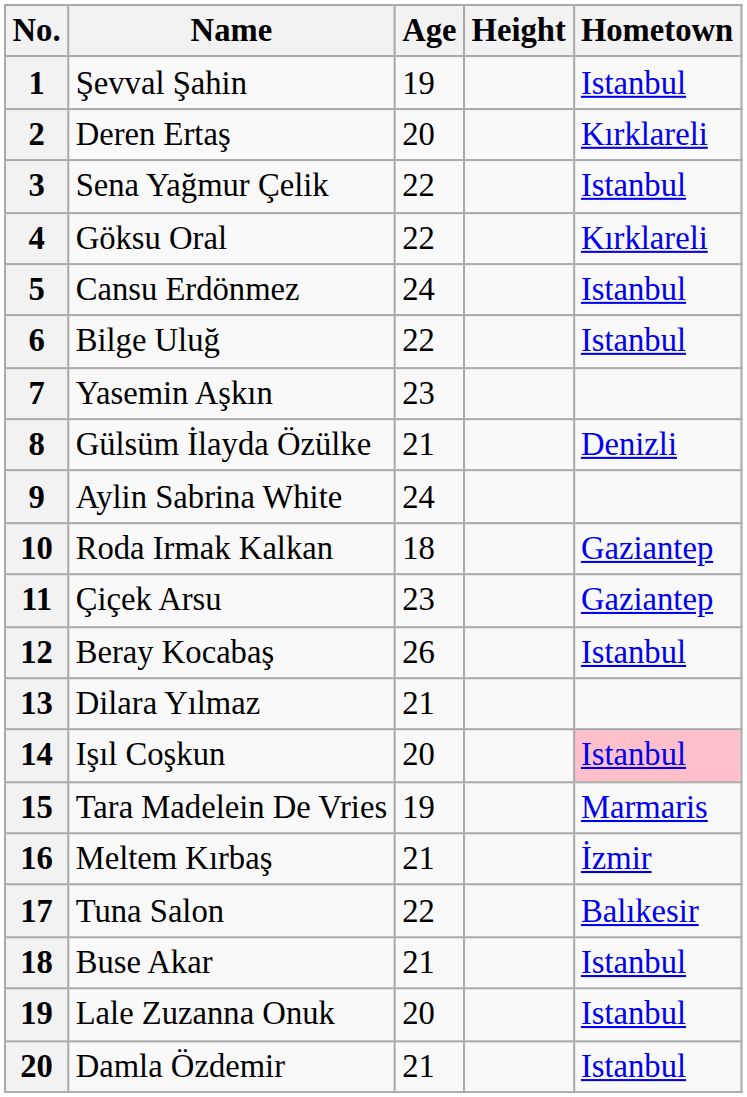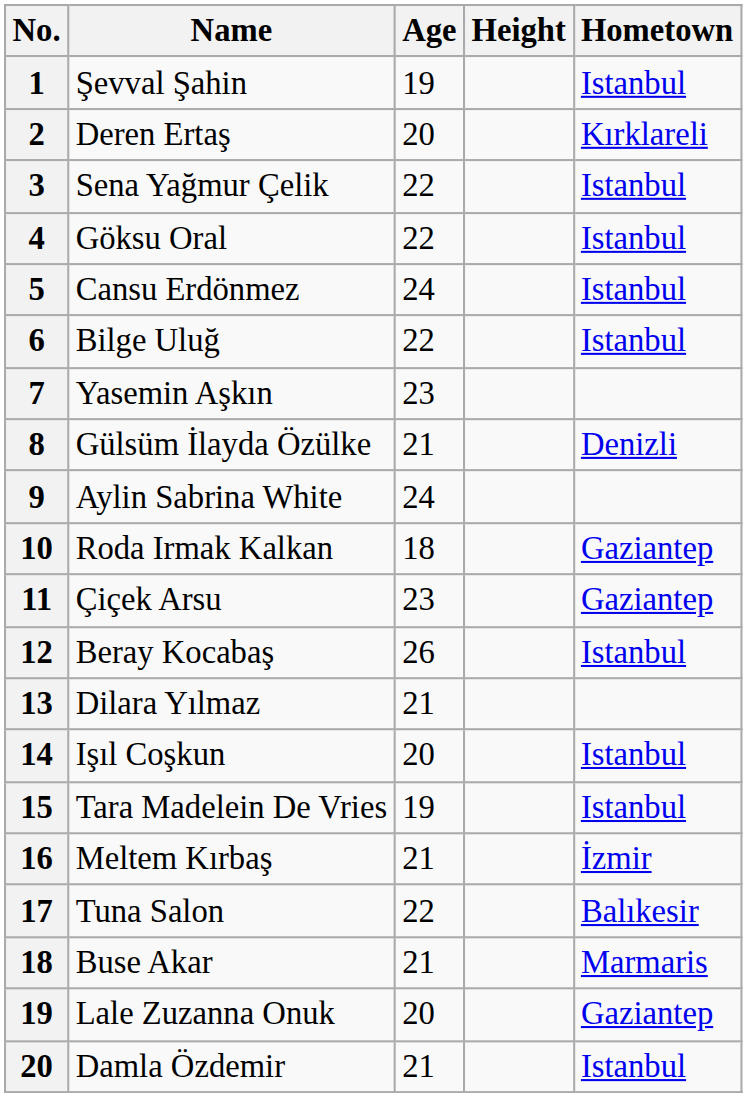Göksu Oral | Hometown: Kırklareli -> Istanbul
Işıl Coşkun | Hometown: pink background -> no background
Tara Madelein De Vries | Hometown: Marmaris -> Istanbul
Buse Akar | Hometown: Istanbul -> Marmaris
Lale Zuzanna Onuk | Hometown: Istanbul -> Gaziantep
